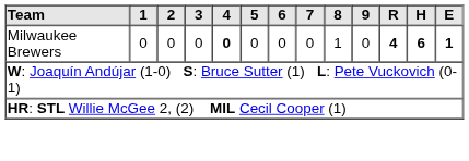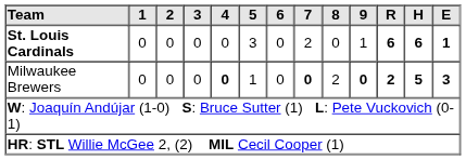+ row: St. Louis Cardinals | 0 | 0 | 0 | 0 | 3 | 0 | 2 | 0 | 1 | 6 | 6 | 1
Milwaukee Brewers | 5: 0 -> 1
Milwaukee Brewers | 7: normal -> bold
Milwaukee Brewers | 8: 1 -> 2
Milwaukee Brewers | 9: normal -> bold
Milwaukee Brewers | R: 4 -> 2
Milwaukee Brewers | H: 6 -> 5
Milwaukee Brewers | E: 1 -> 3
